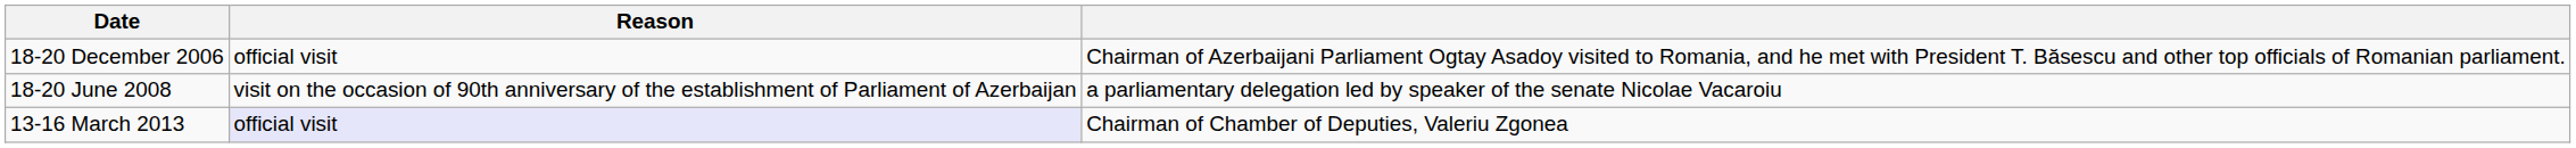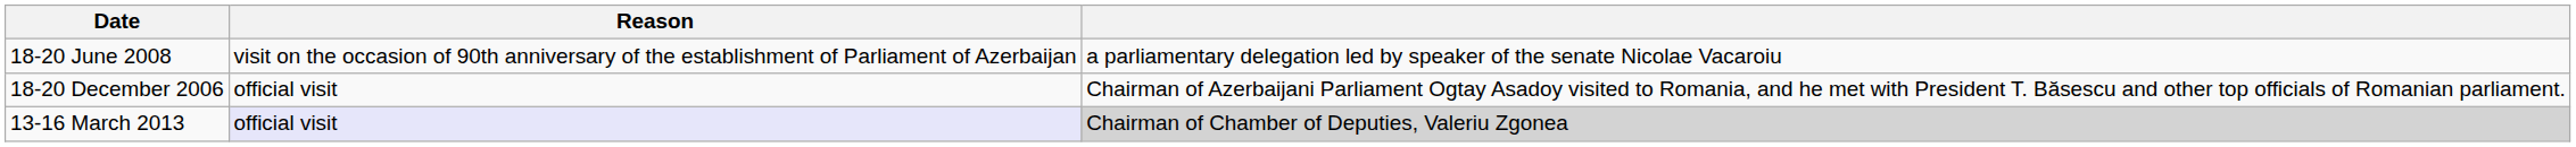rows swapped: 18-20 December 2006 <-> 18-20 June 2008
13-16 March 2013 | column 3: no background -> lightgrey background
